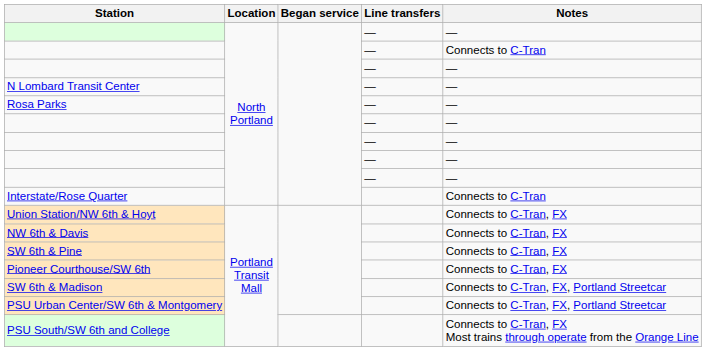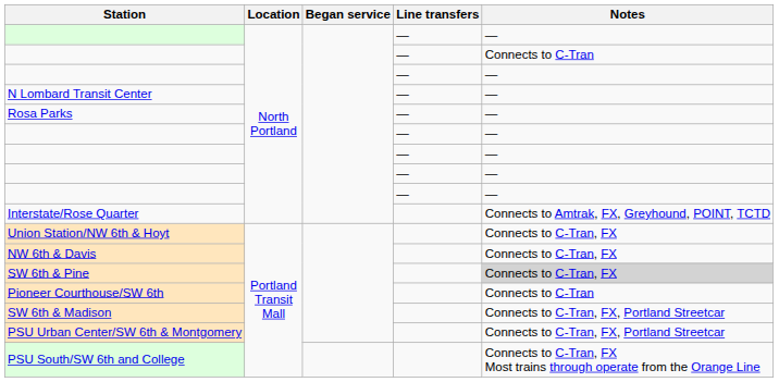Interstate/Rose Quarter | Notes: Connects to C-Tran -> Connects to Amtrak, FX, Greyhound, POINT, TCTD
SW 6th & Pine | Notes: no background -> lightgrey background
Pioneer Courthouse/SW 6th | Notes: Connects to C-Tran, FX -> Connects to C-Tran
